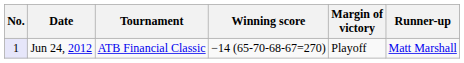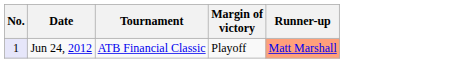- column: Winning score | −14 (65-70-68-67=270)
Jun 24, 2012 | Runner-up: no background -> lightsalmon background
